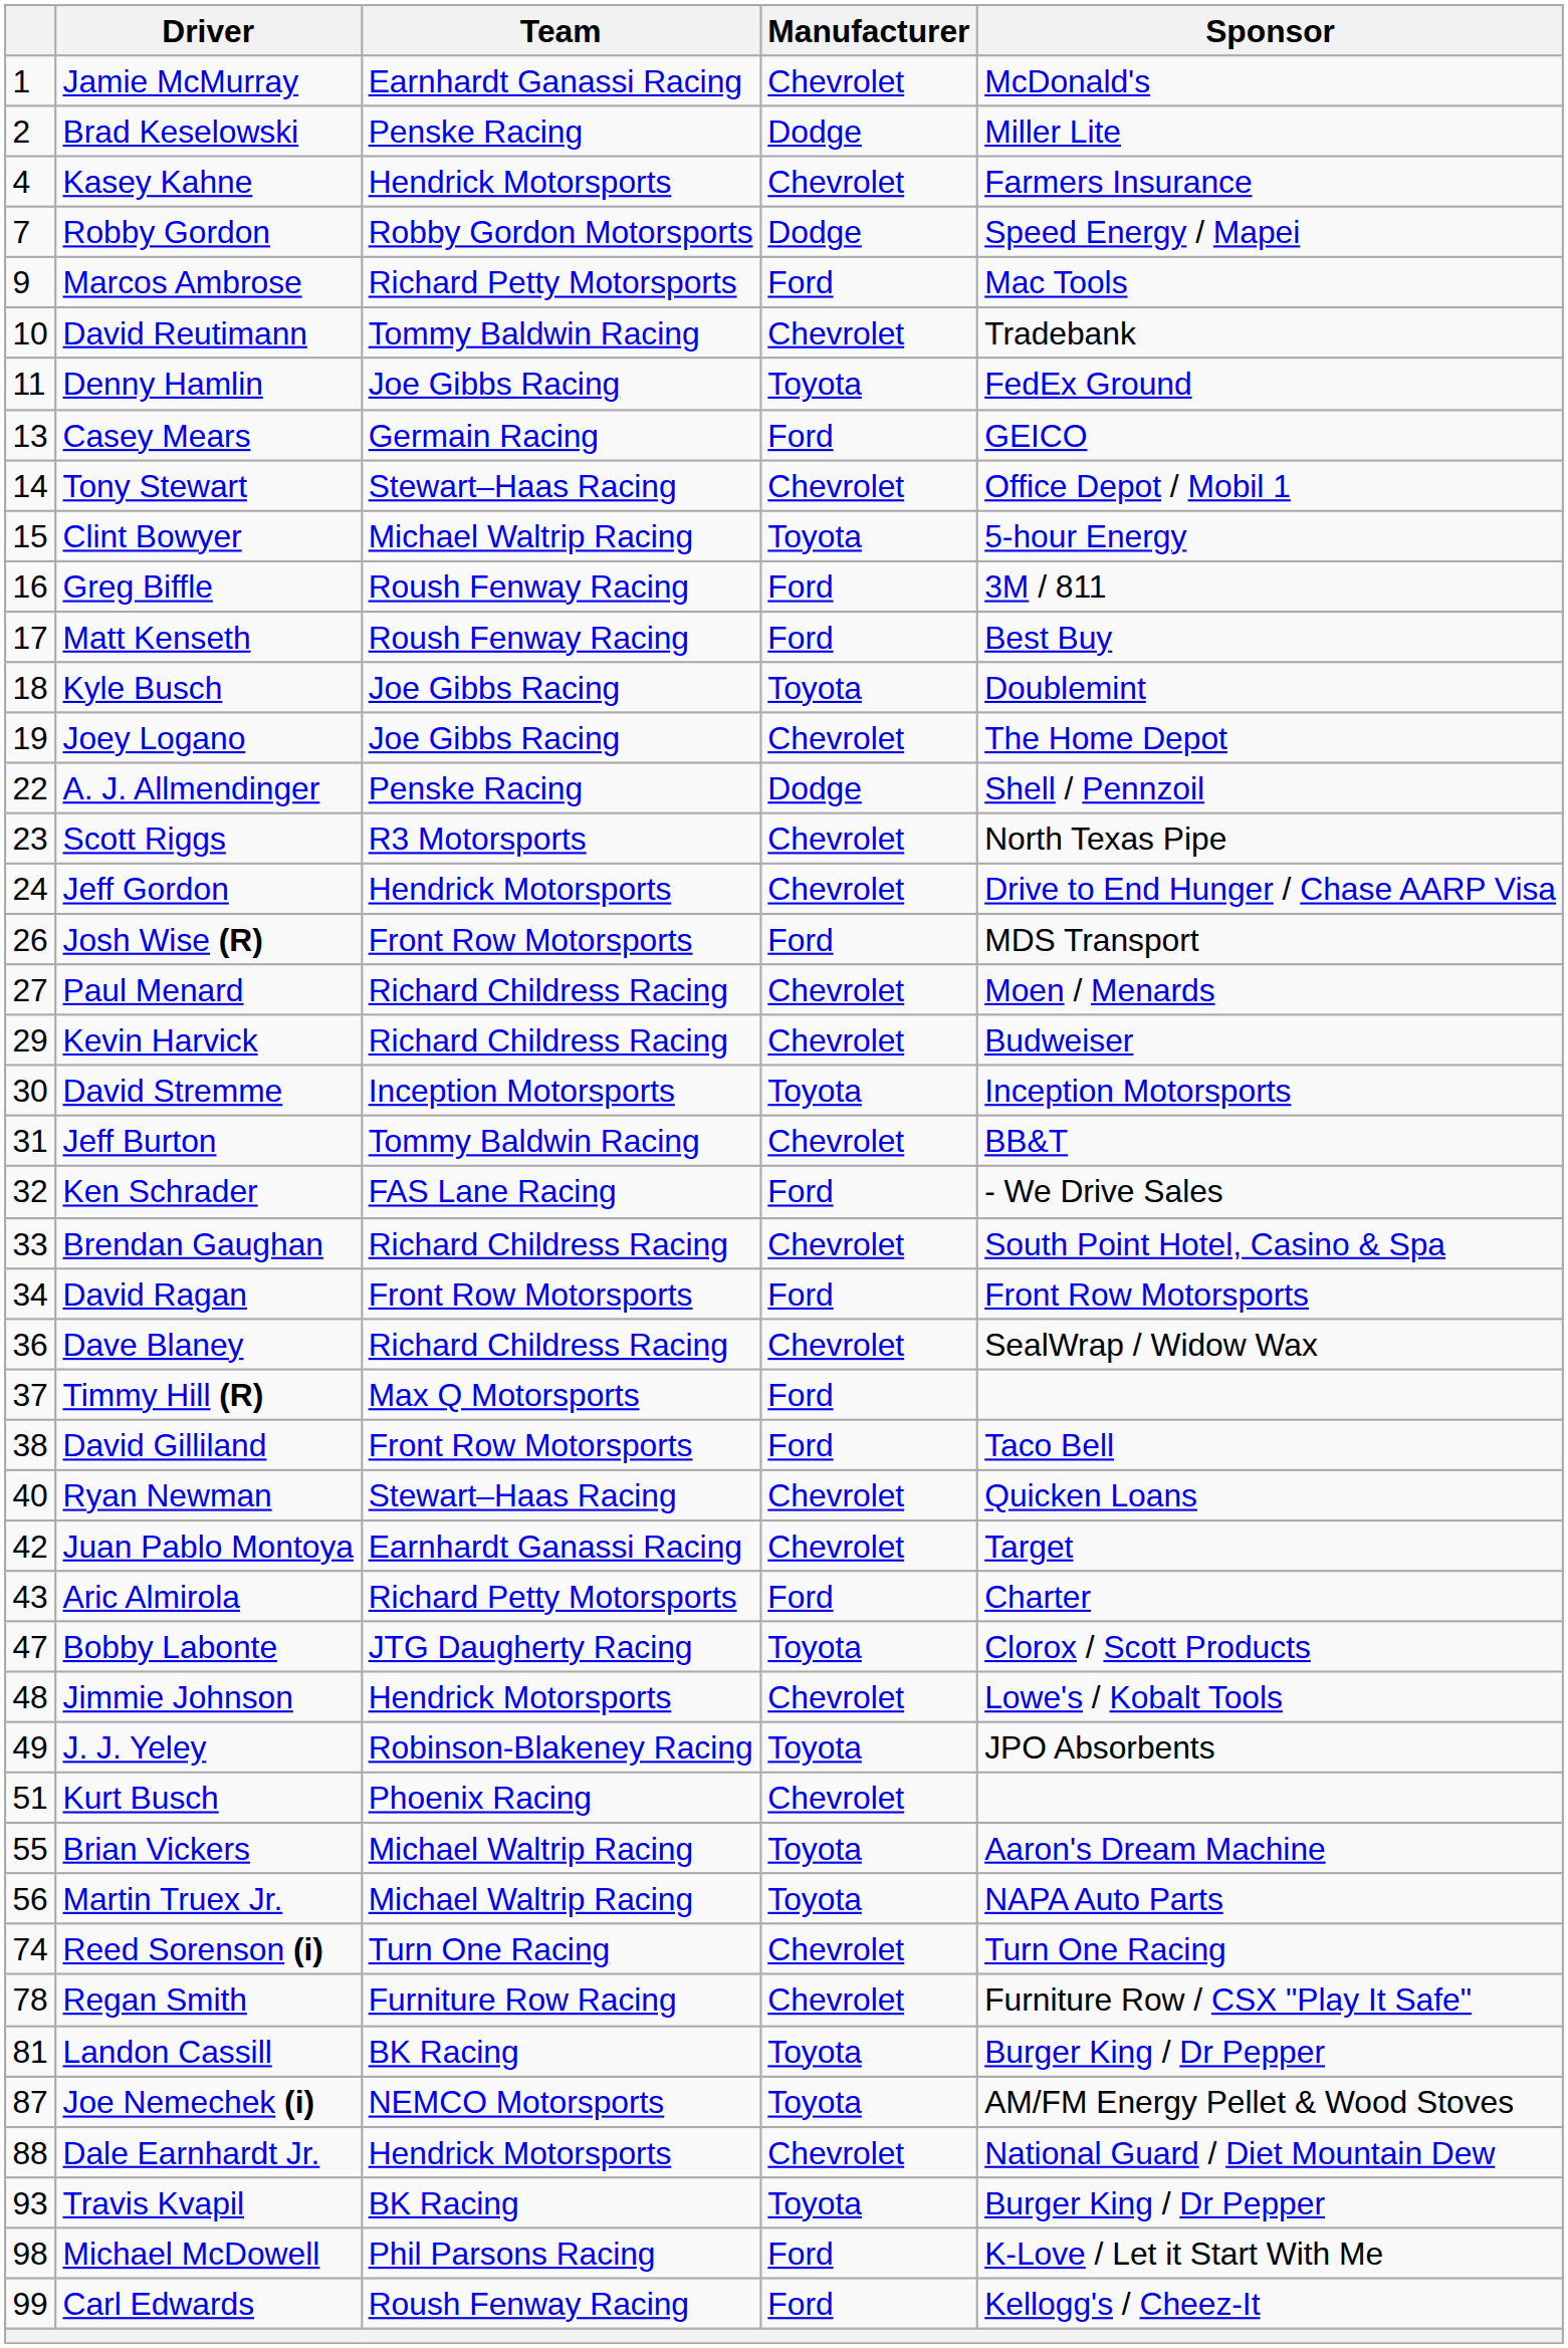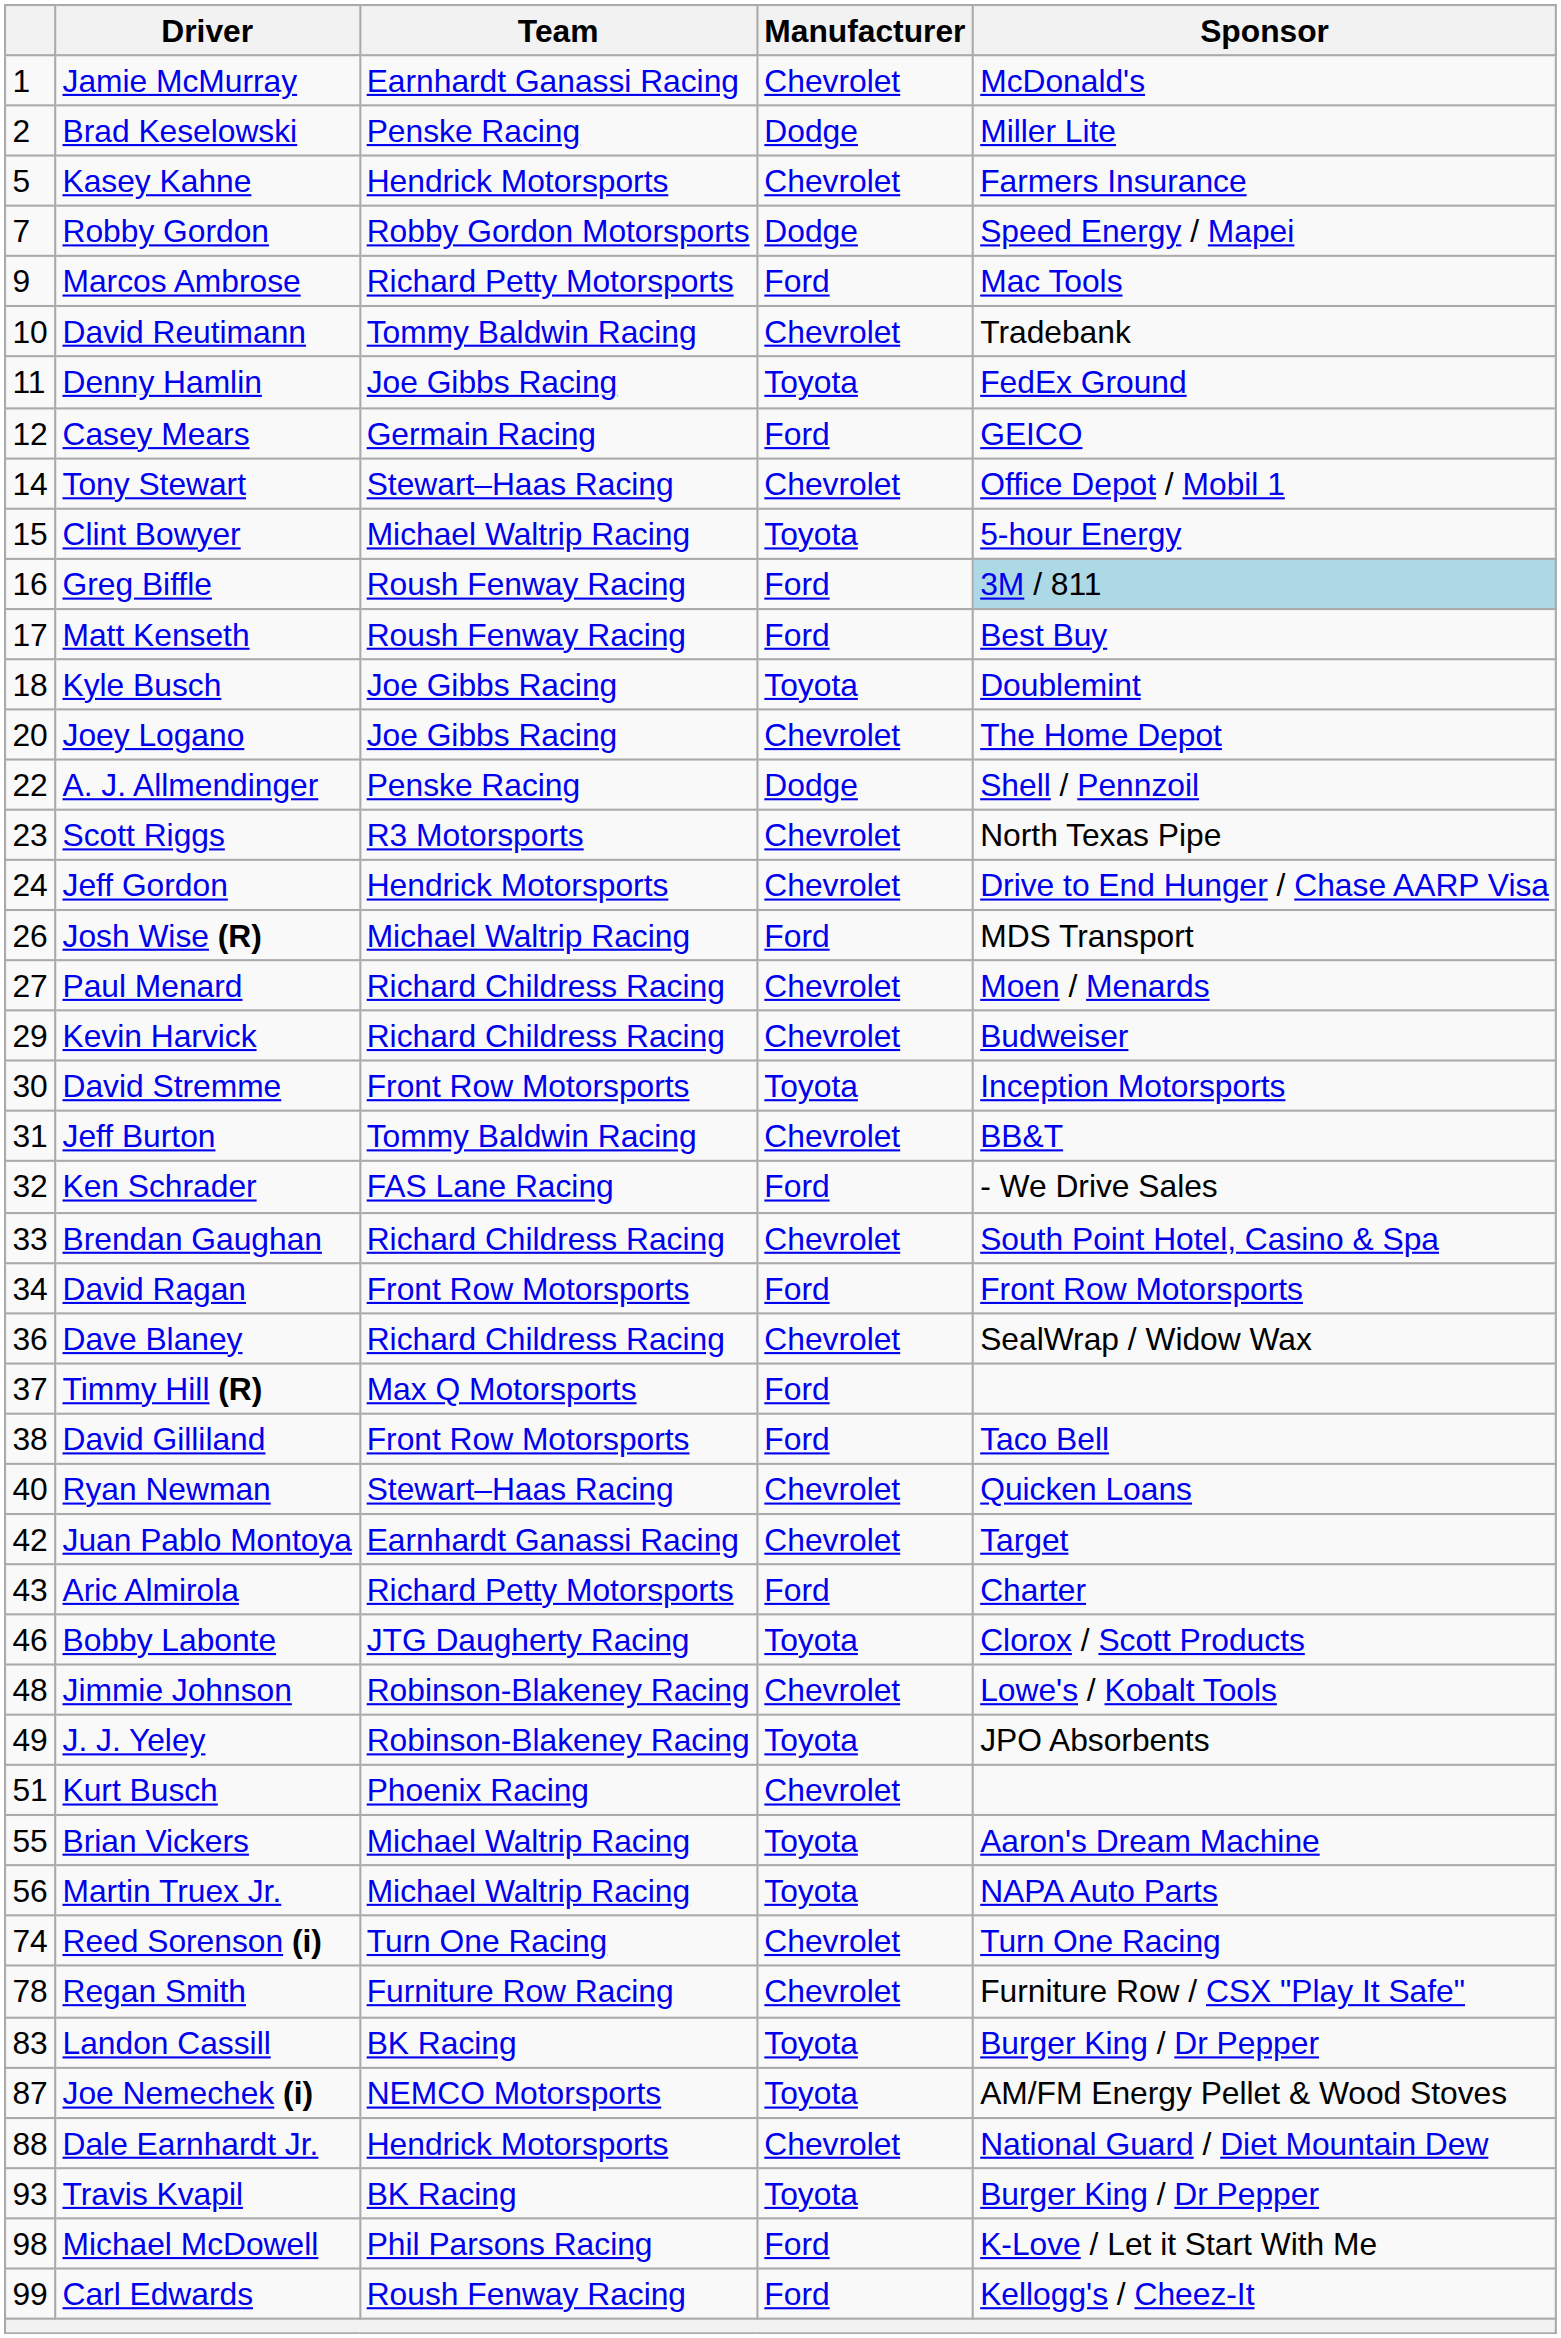Kasey Kahne | column 1: 4 -> 5
Casey Mears | column 1: 13 -> 12
Greg Biffle | Sponsor: no background -> lightblue background
Joey Logano | column 1: 19 -> 20
Josh Wise (R) | Team: Front Row Motorsports -> Michael Waltrip Racing
David Stremme | Team: Inception Motorsports -> Front Row Motorsports
Bobby Labonte | column 1: 47 -> 46
Jimmie Johnson | Team: Hendrick Motorsports -> Robinson-Blakeney Racing
Landon Cassill | column 1: 81 -> 83
